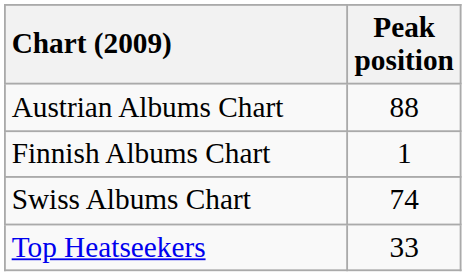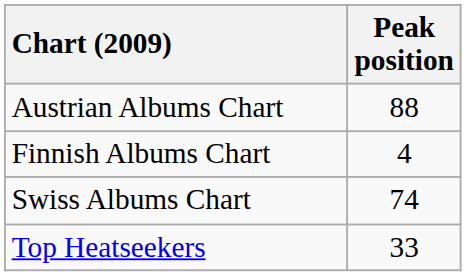Finnish Albums Chart | Peak position: 1 -> 4
